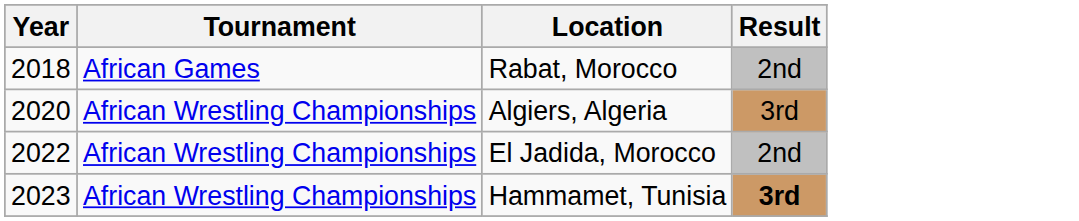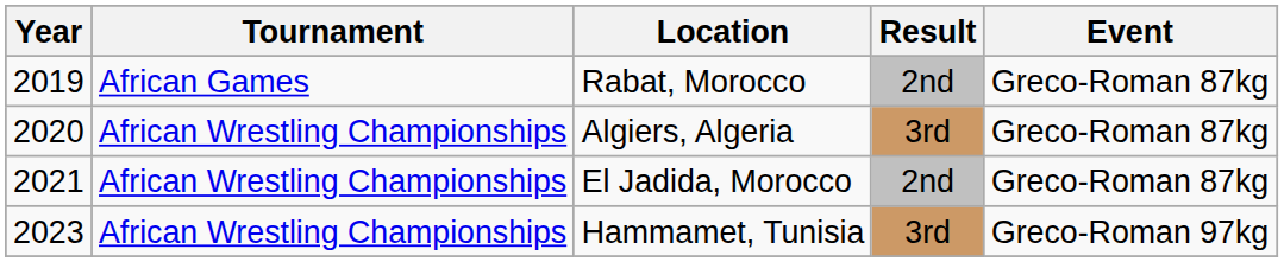+ column: Event | Greco-Roman 87kg | Greco-Roman 87kg | Greco-Roman 87kg | Greco-Roman 97kg
Rabat, Morocco | Year: 2018 -> 2019
El Jadida, Morocco | Year: 2022 -> 2021
Hammamet, Tunisia | Result: bold -> normal
